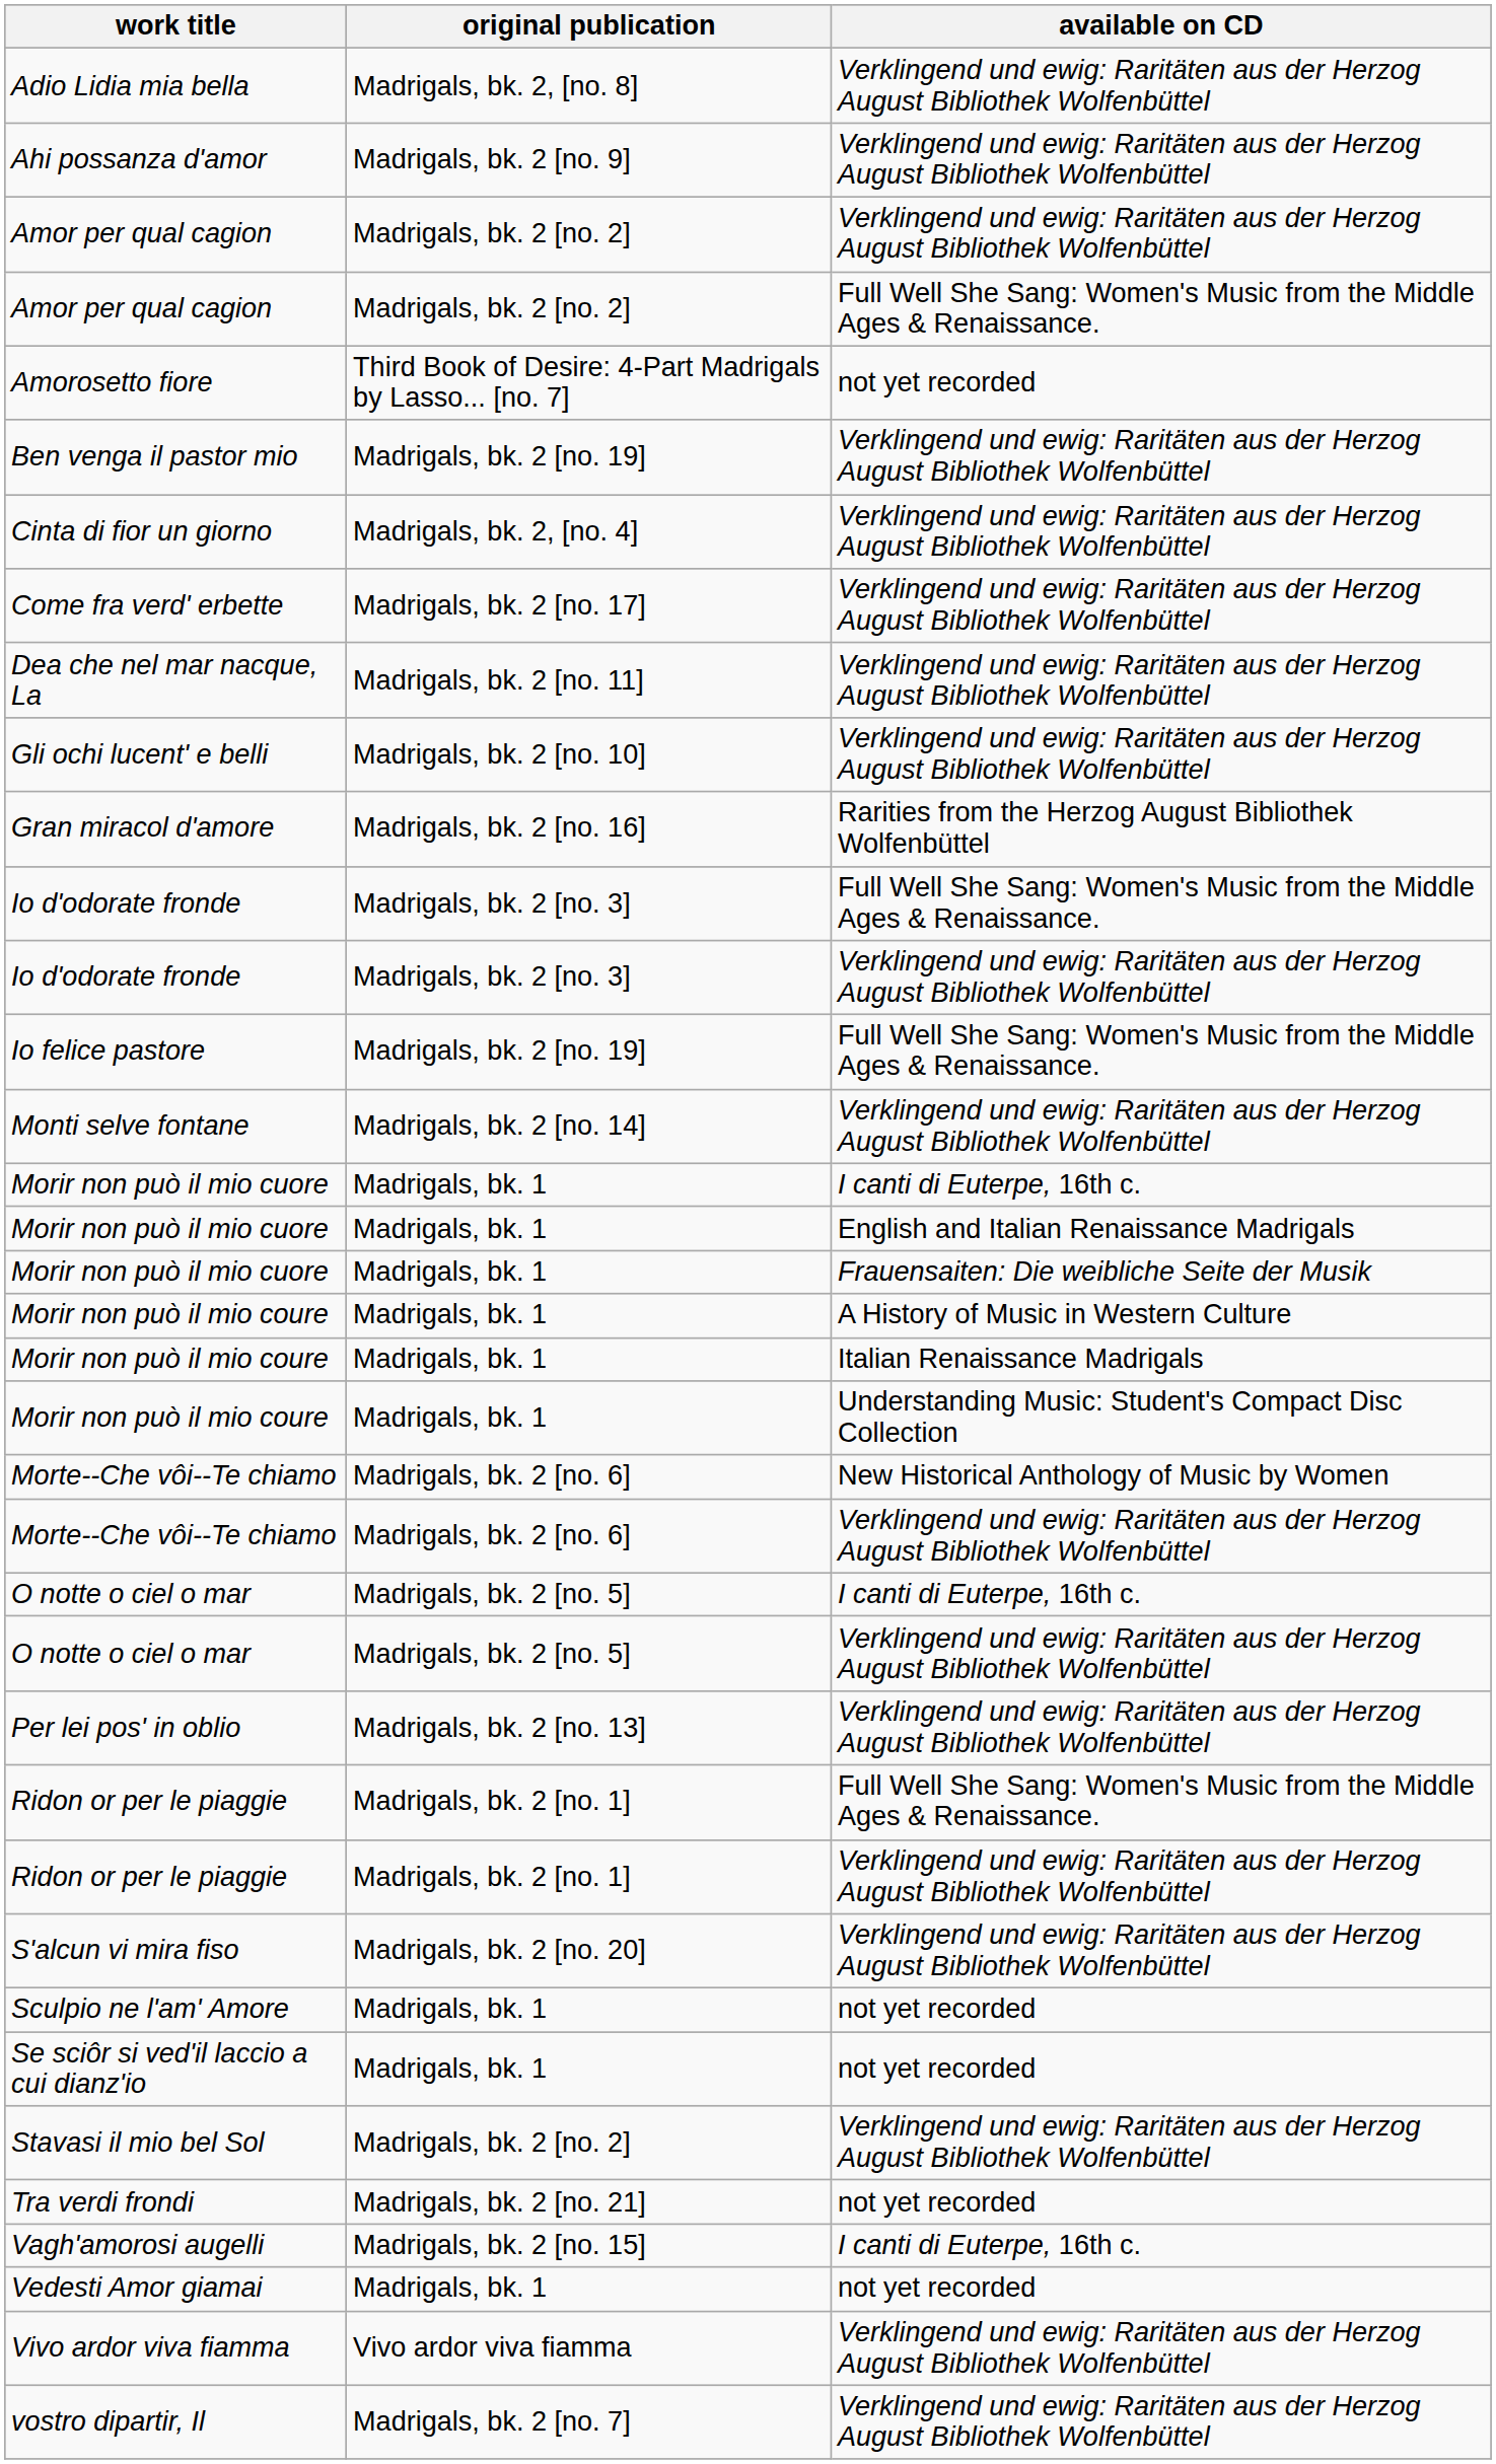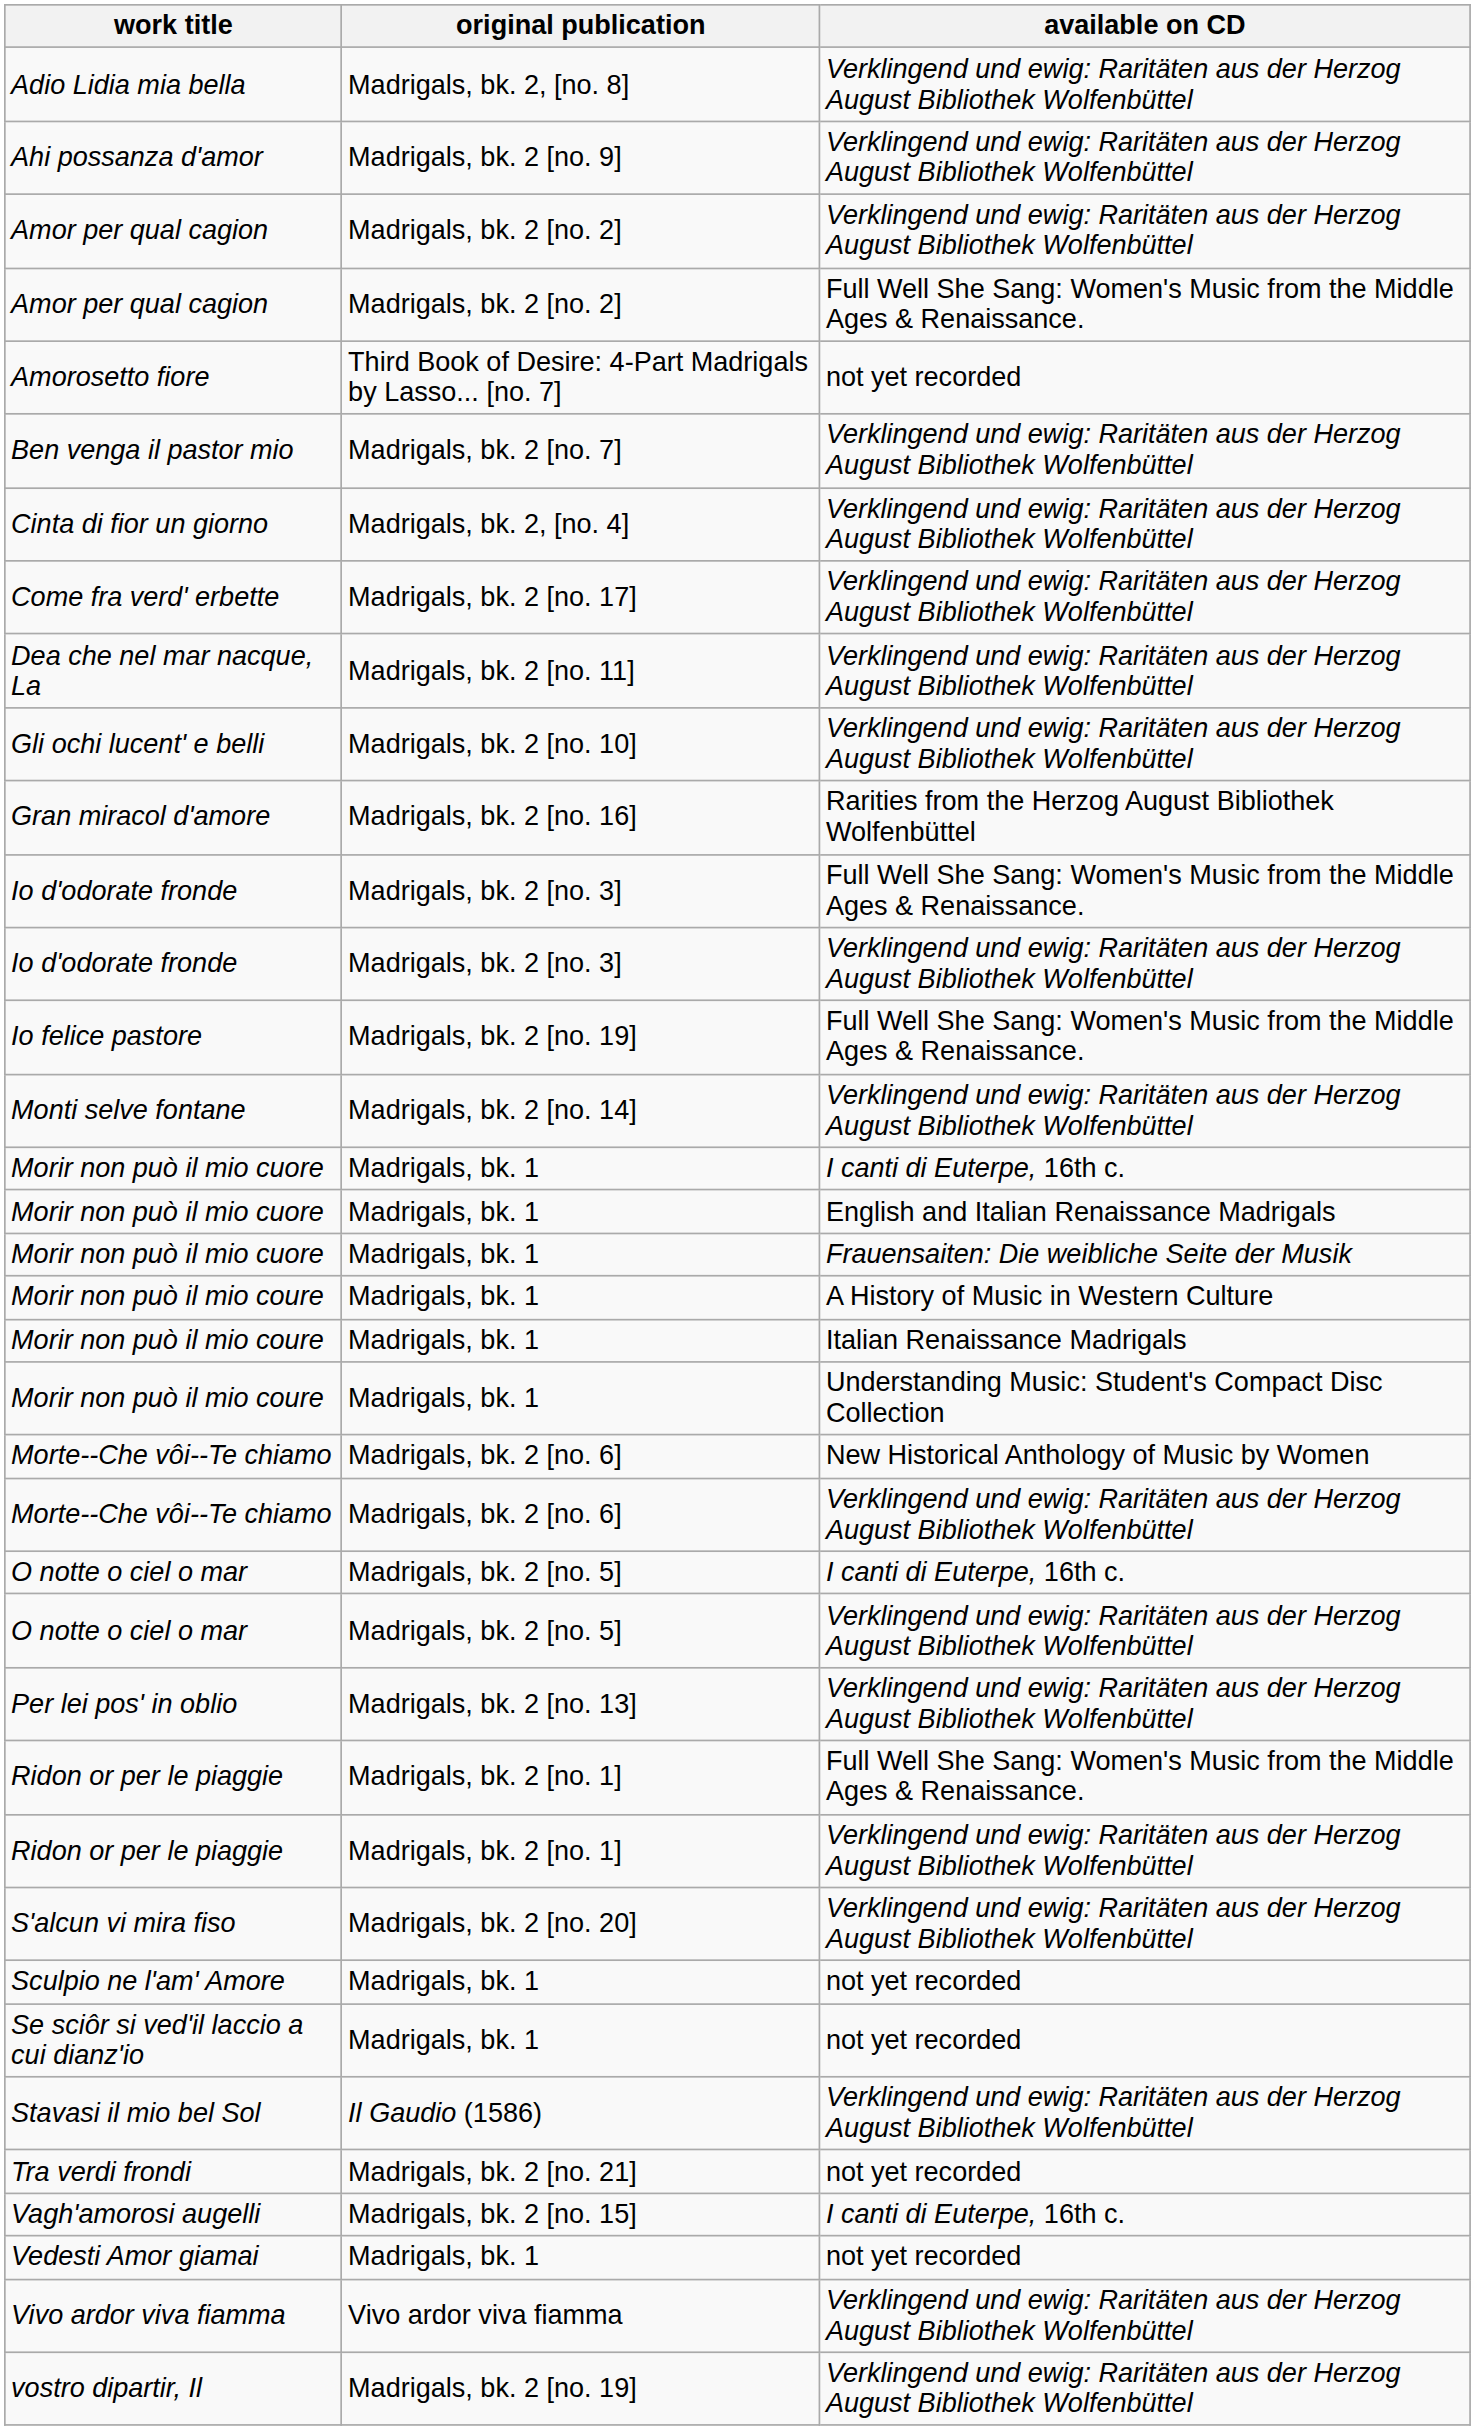Ben venga il pastor mio | original publication: Madrigals, bk. 2 [no. 19] -> Madrigals, bk. 2 [no. 7]
Stavasi il mio bel Sol | original publication: Madrigals, bk. 2 [no. 2] -> Il Gaudio (1586)
vostro dipartir, Il | original publication: Madrigals, bk. 2 [no. 7] -> Madrigals, bk. 2 [no. 19]
